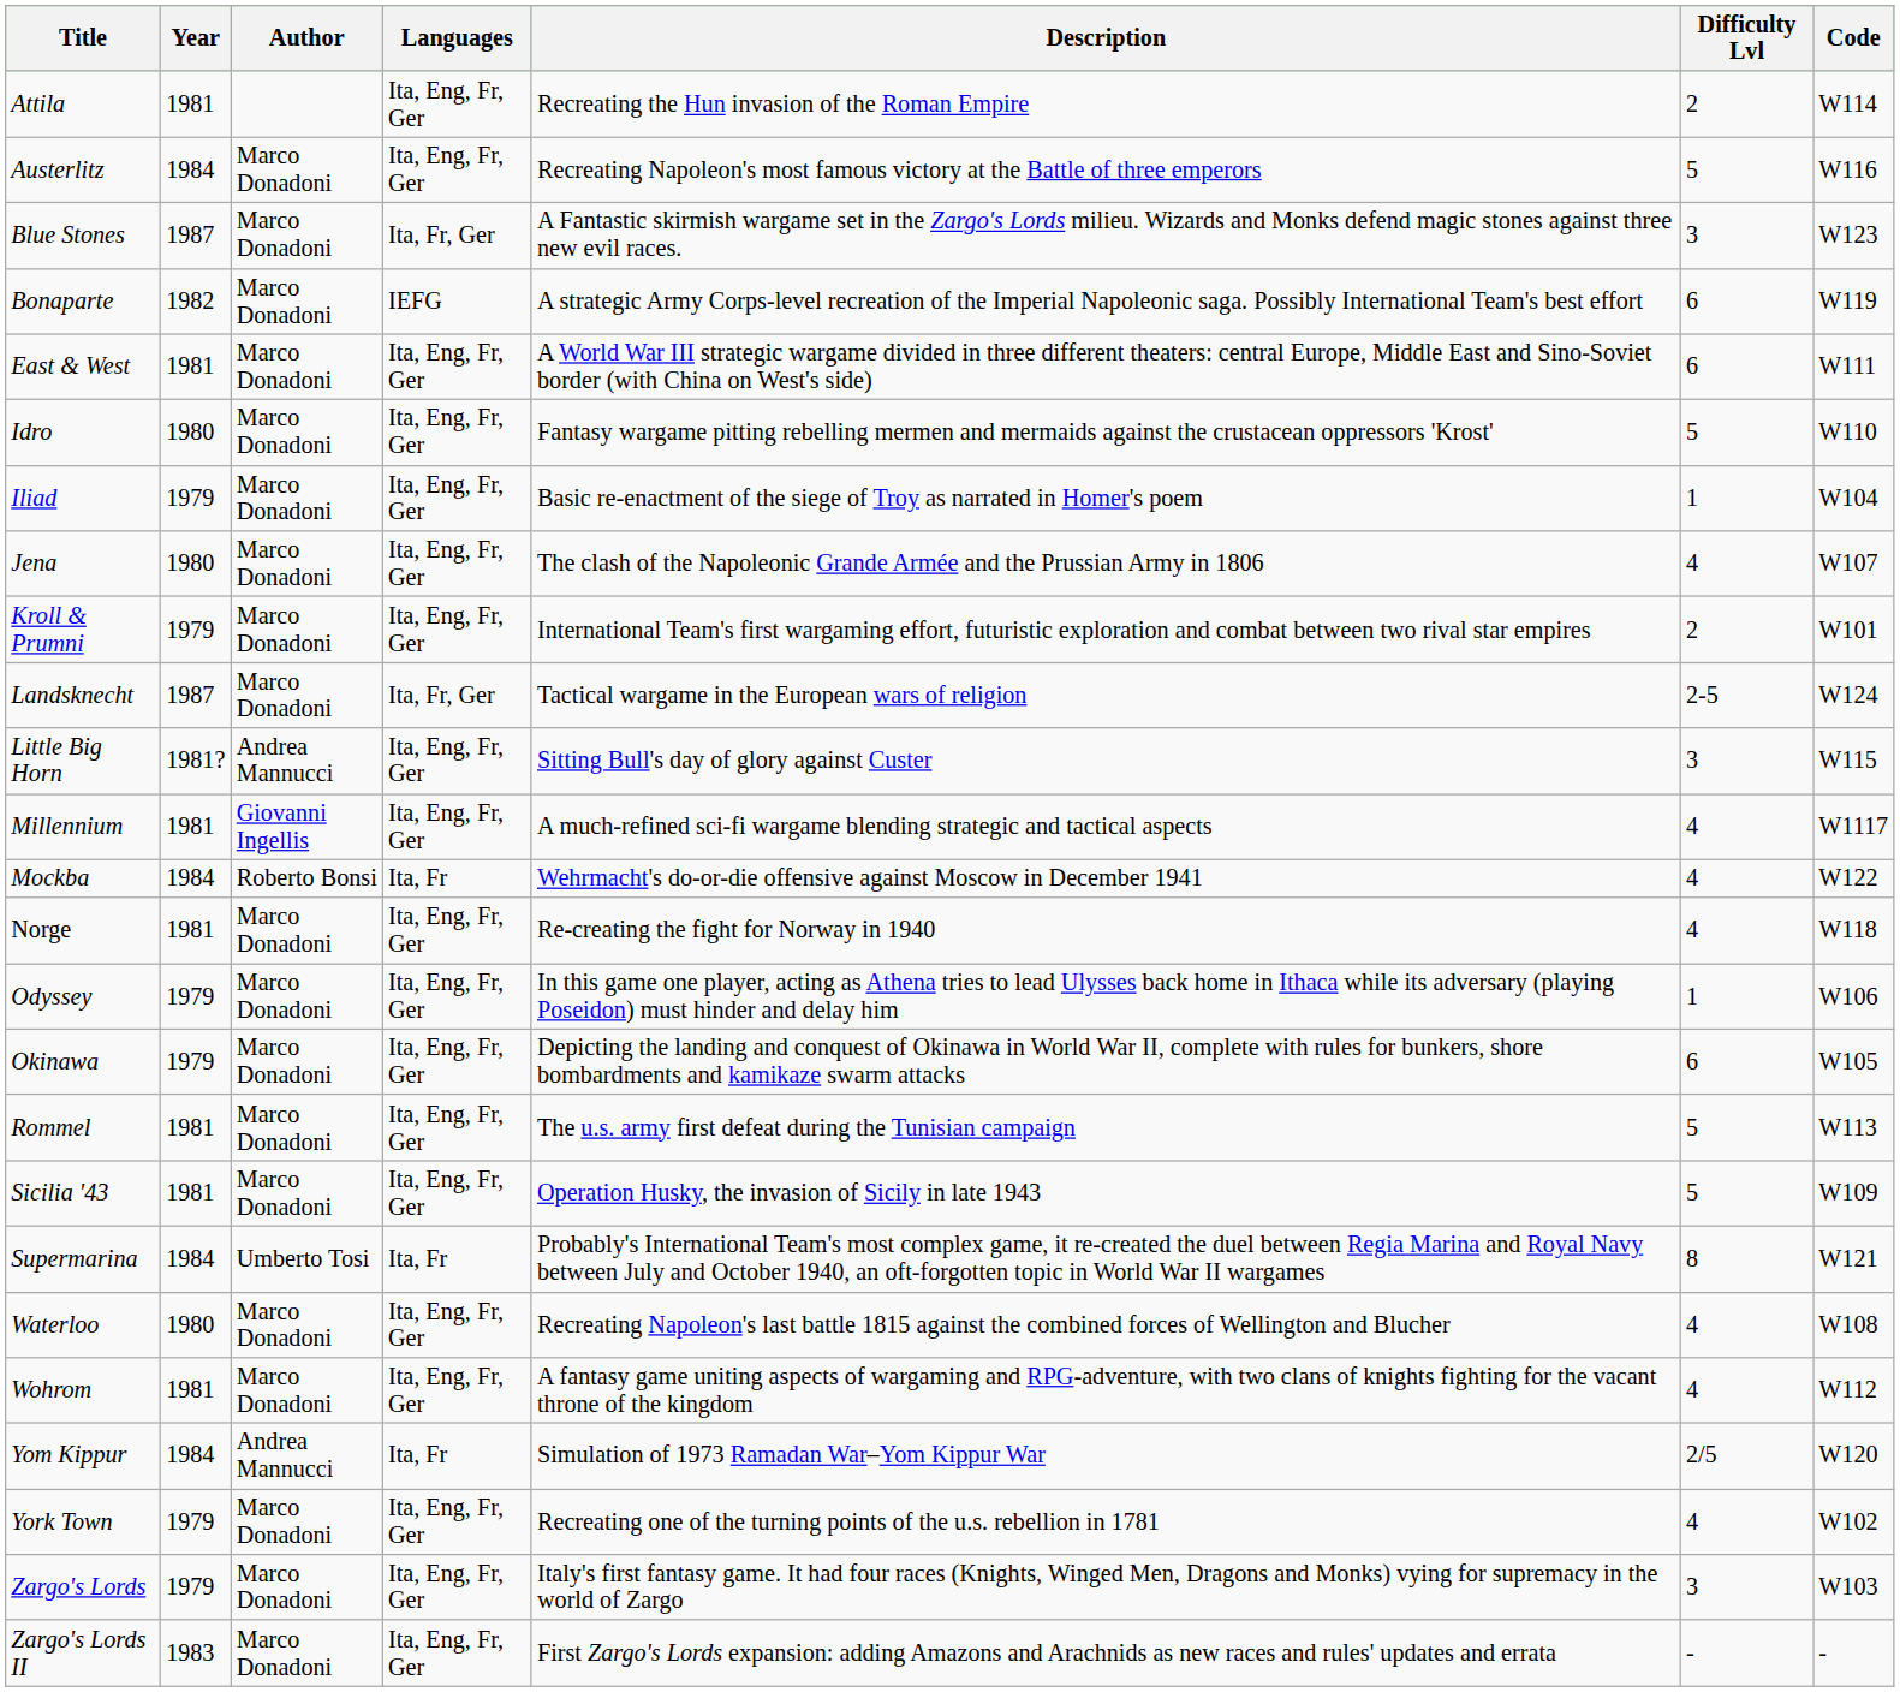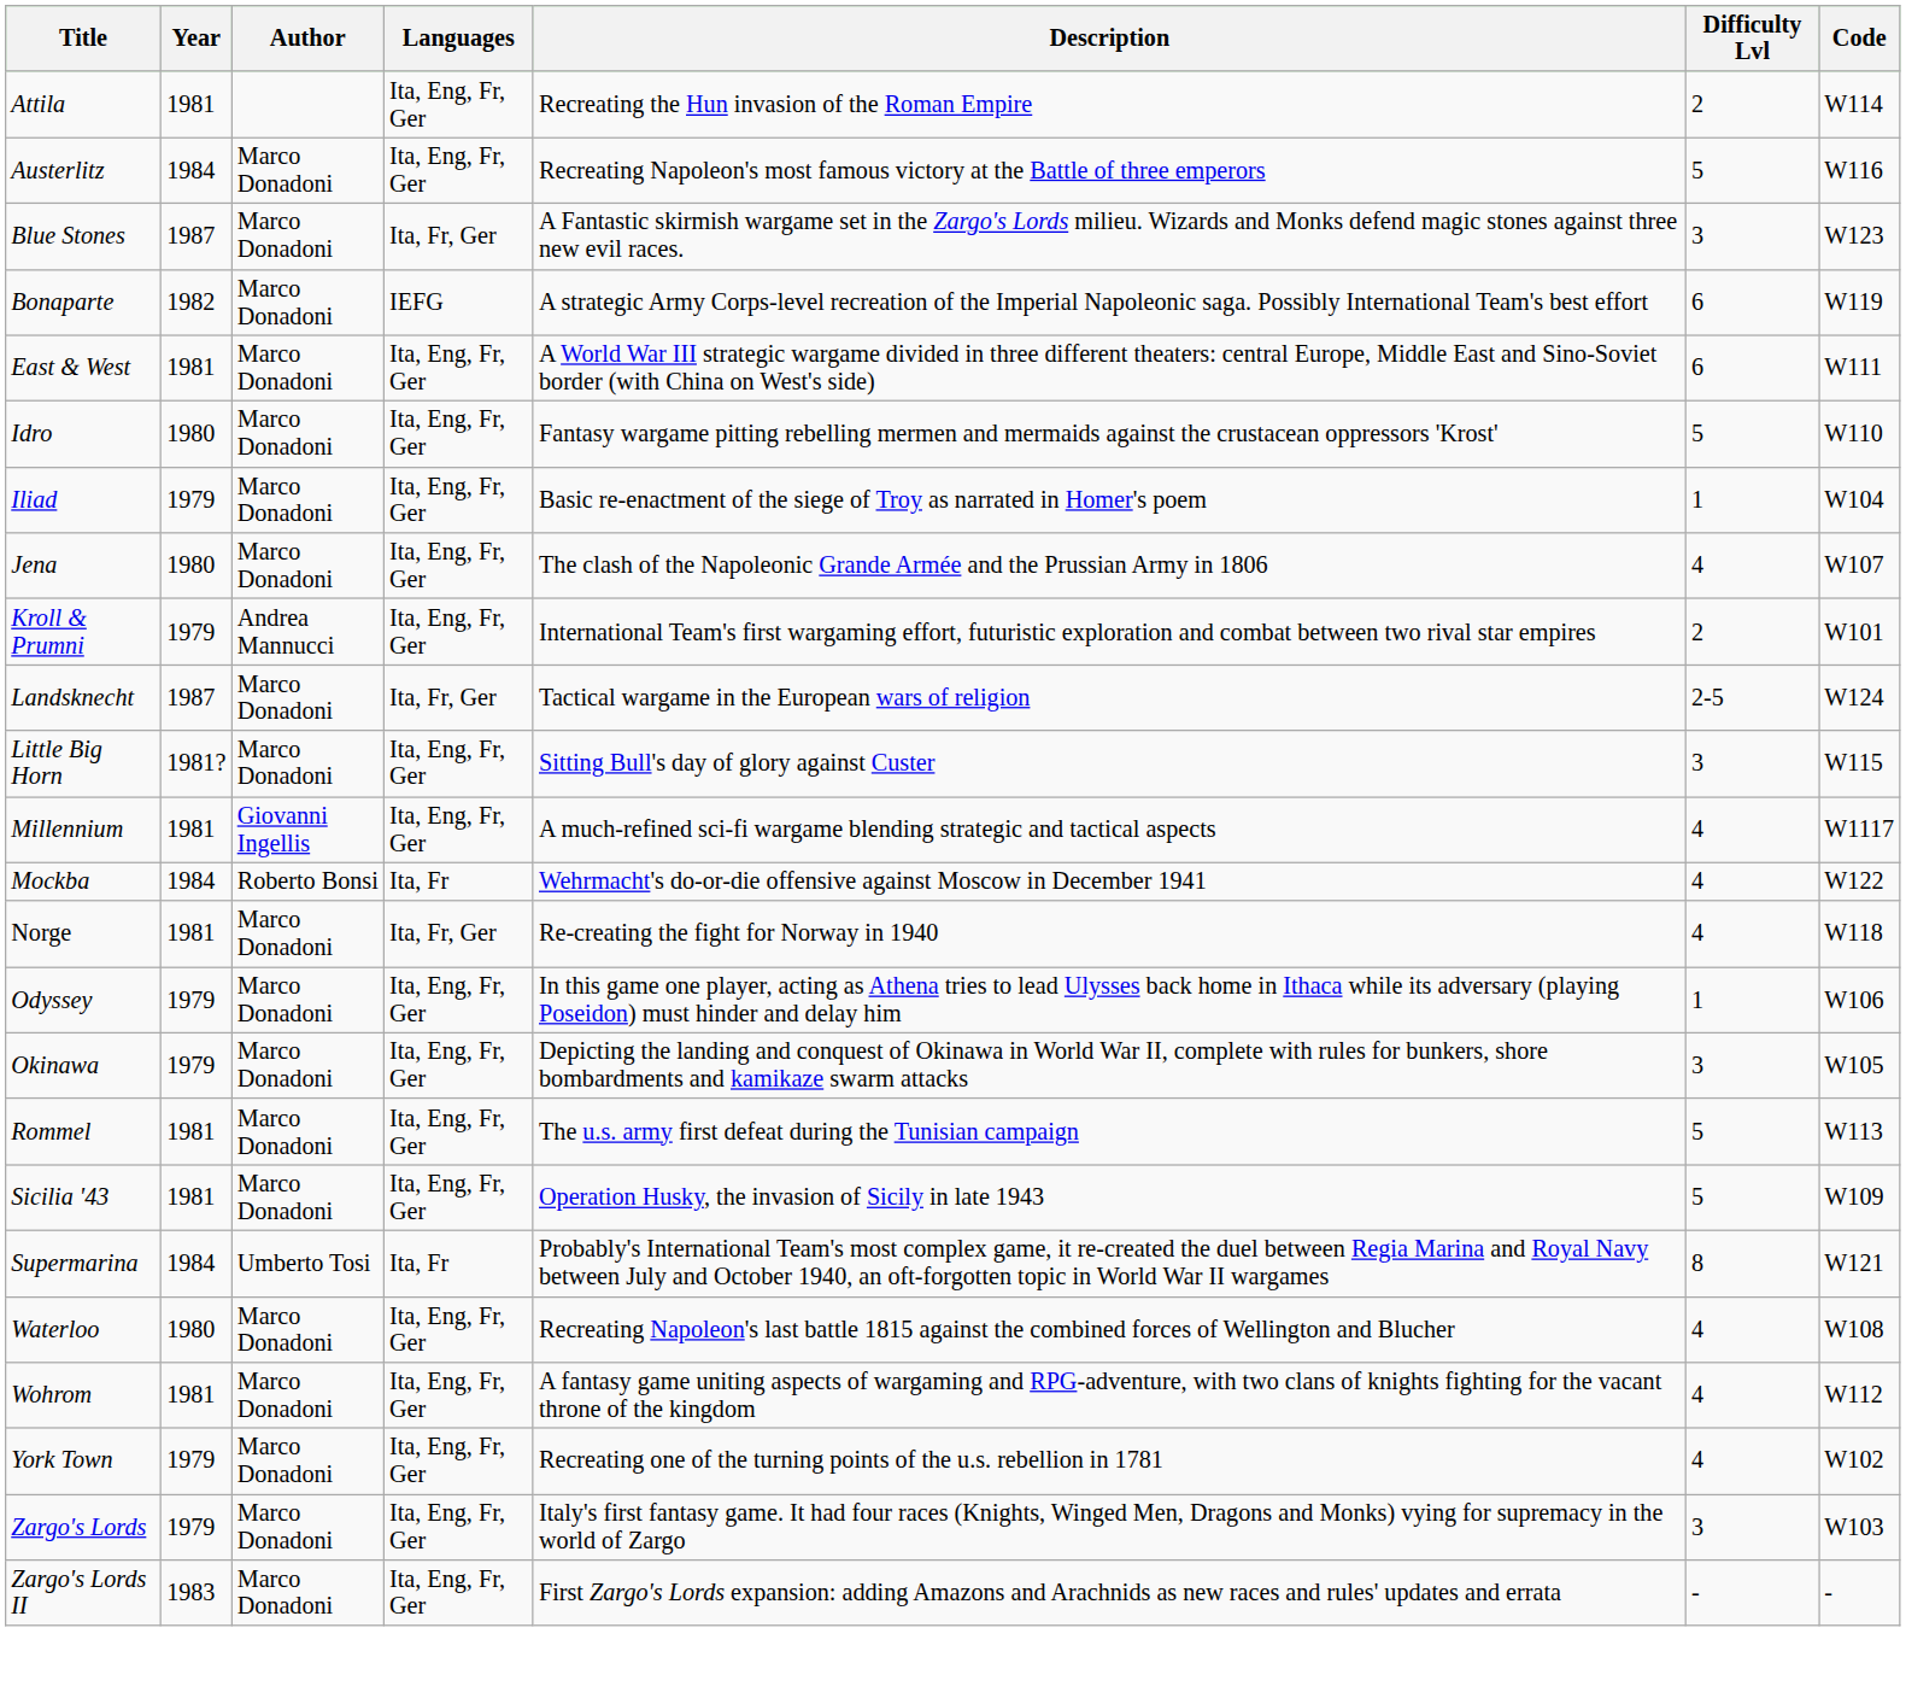Kroll & Prumni | Author: Marco Donadoni -> Andrea Mannucci
Little Big Horn | Author: Andrea Mannucci -> Marco Donadoni
Norge | Languages: Ita, Eng, Fr, Ger -> Ita, Fr, Ger
Okinawa | Difficulty Lvl: 6 -> 3
- row: Yom Kippur | 1984 | Andrea Mannucci | Ita, Fr | Simulation of 1973 Ramadan War–Yom Kippur War | 2/5 | W120
